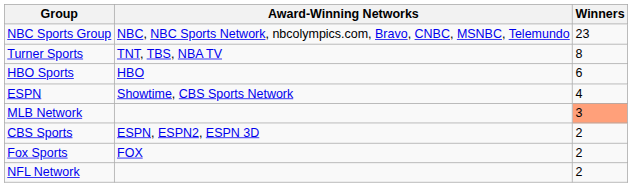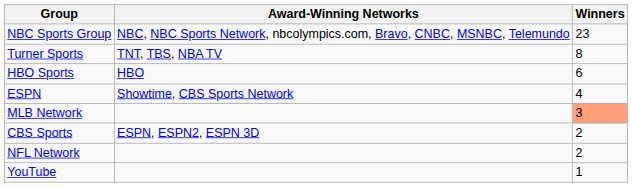- row: Fox Sports | FOX | 2
+ row: YouTube | 1
